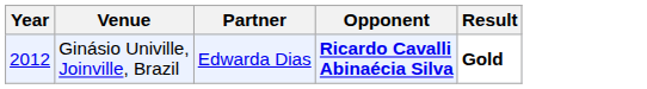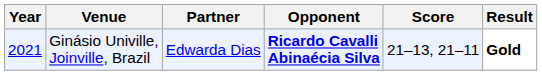+ column: Score | 21–13, 21–11
Ginásio Univille, Joinville, Brazil | Year: 2012 -> 2021
